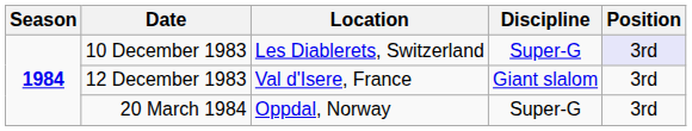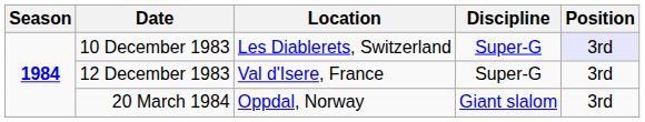12 December 1983 | Discipline: Giant slalom -> Super-G
20 March 1984 | Discipline: Super-G -> Giant slalom
